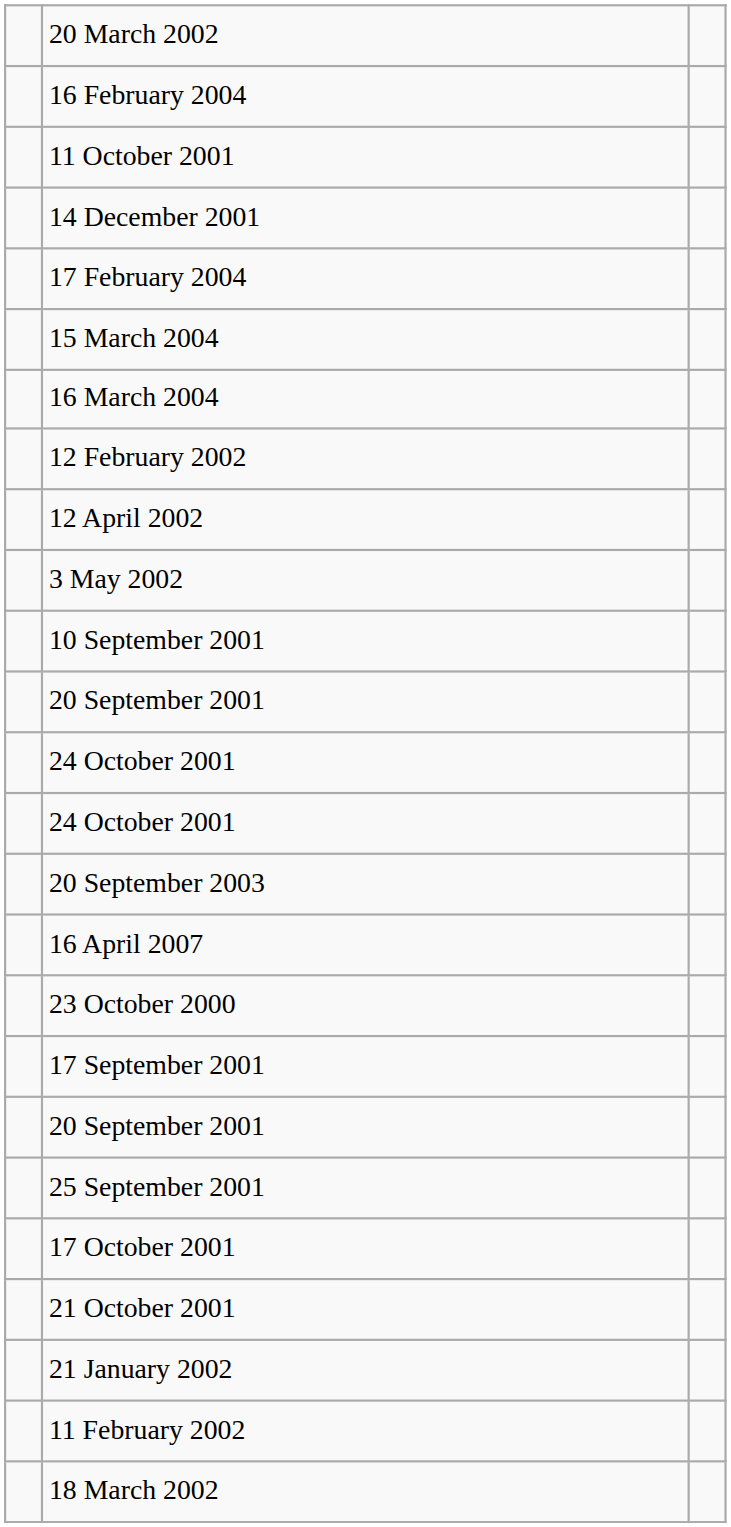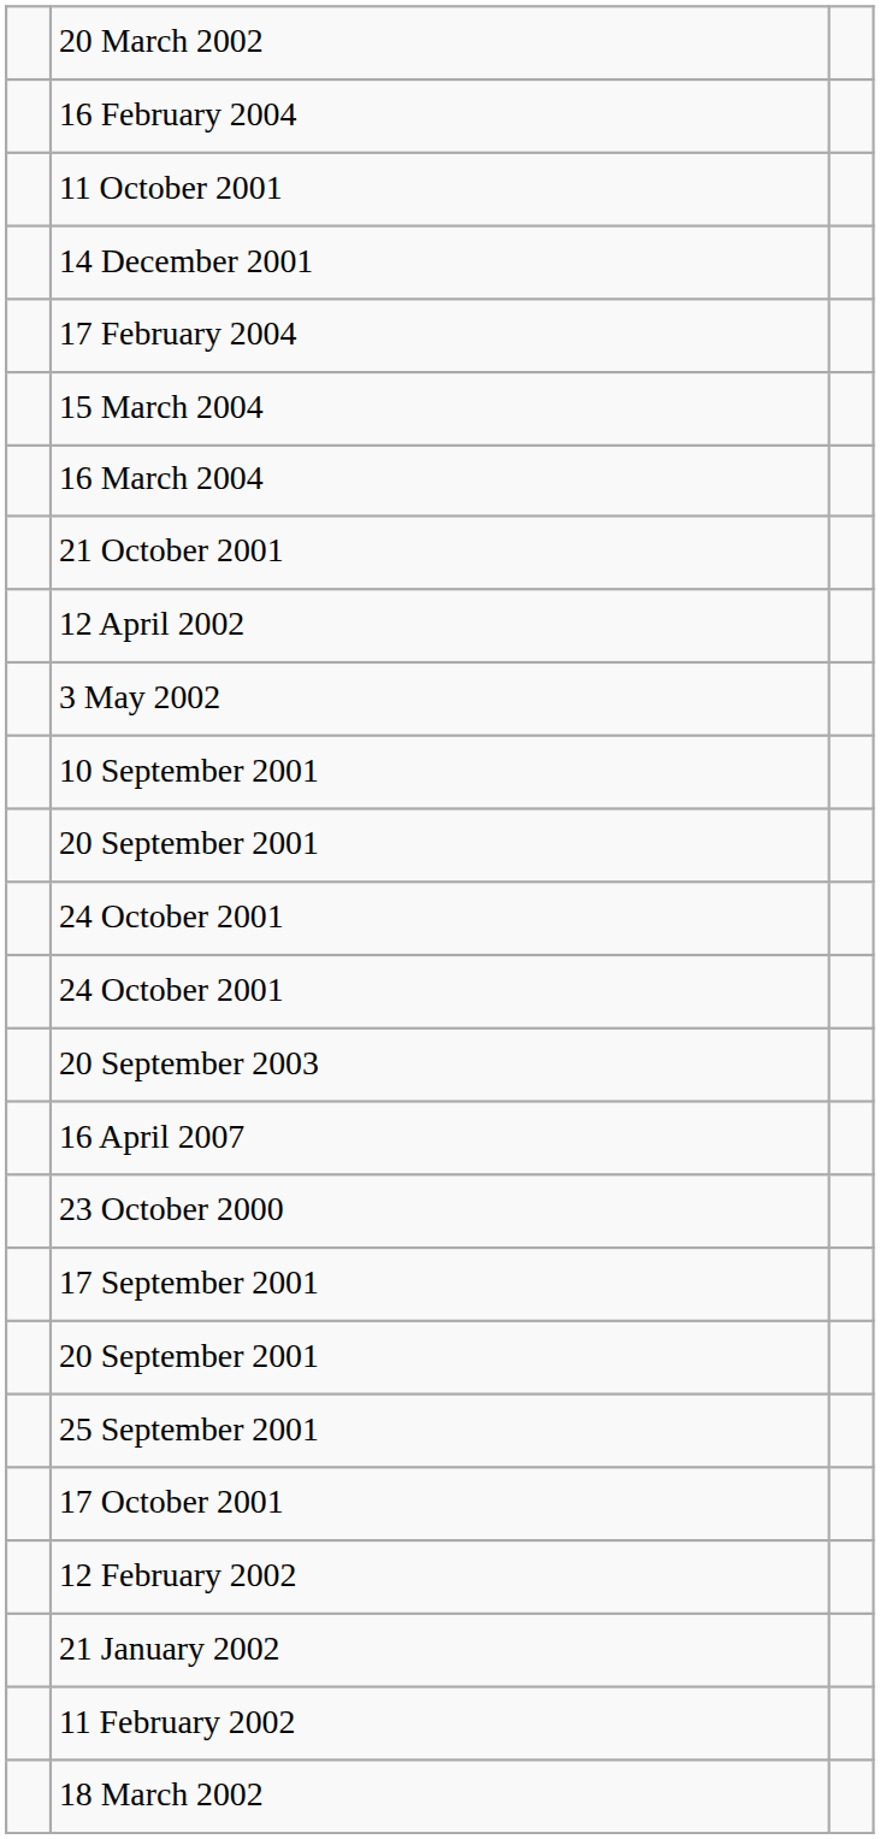rows swapped: 12 February 2002 <-> 21 October 2001
